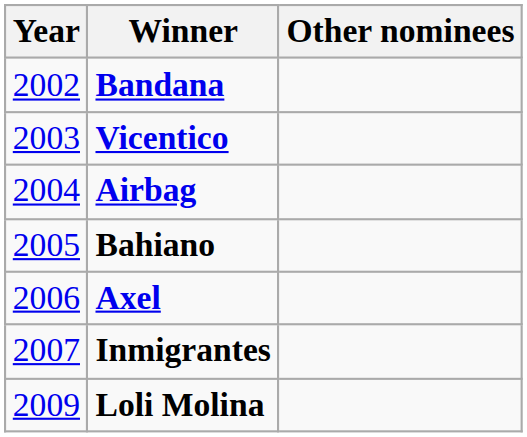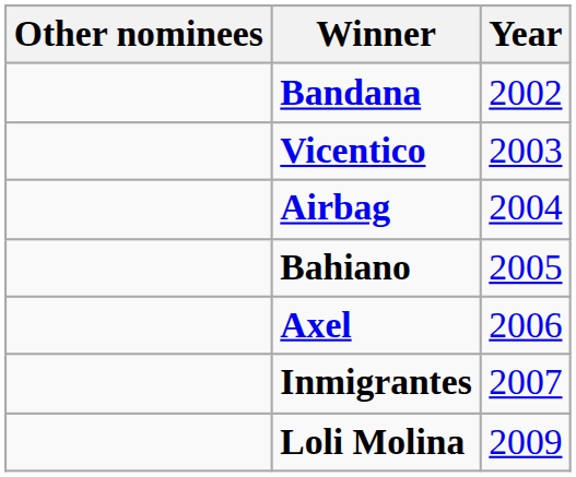columns swapped: Year <-> Other nominees
